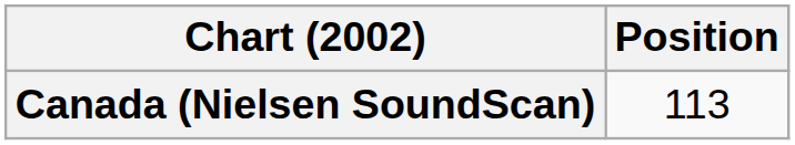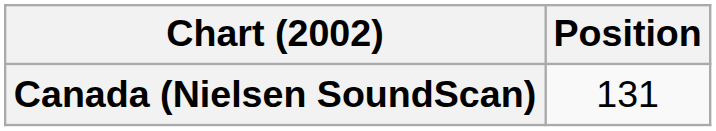Canada (Nielsen SoundScan) | Position: 113 -> 131
